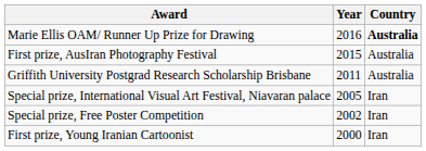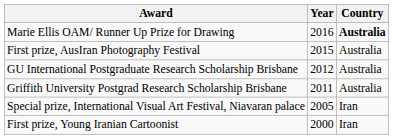+ row: GU International Postgraduate Research Scholarship Brisbane | 2012 | Australia
- row: Special prize, Free Poster Competition | 2002 | Iran
